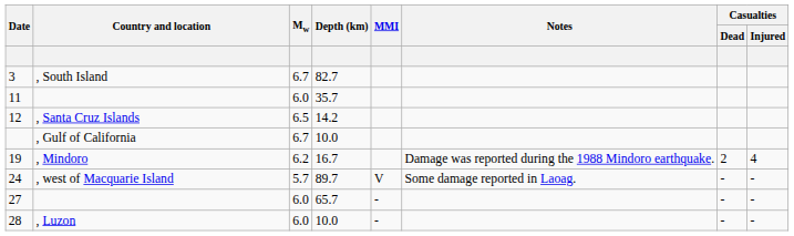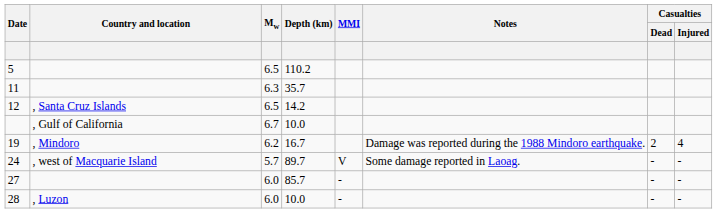- row: 3 | , South Island | 6.7 | 82.7
+ row: 5 | 6.5 | 110.2
11 | Mw: 6.0 -> 6.3
27 | Depth (km): 65.7 -> 85.7
